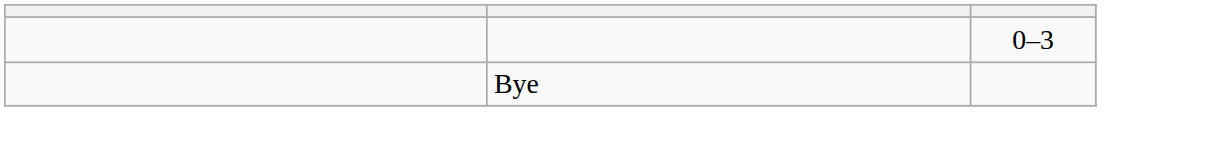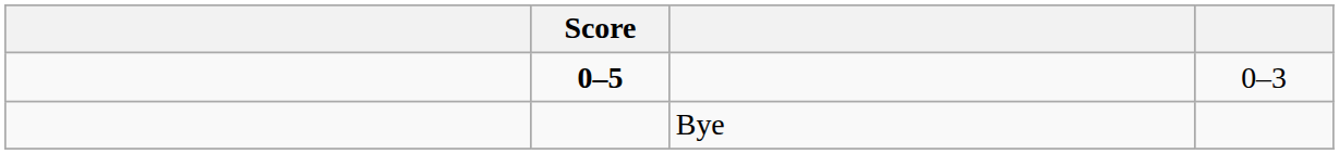+ column: Score | 0–5
